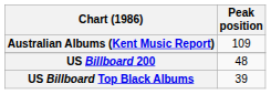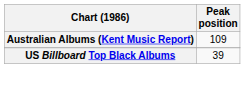- row: US Billboard 200 | 48
